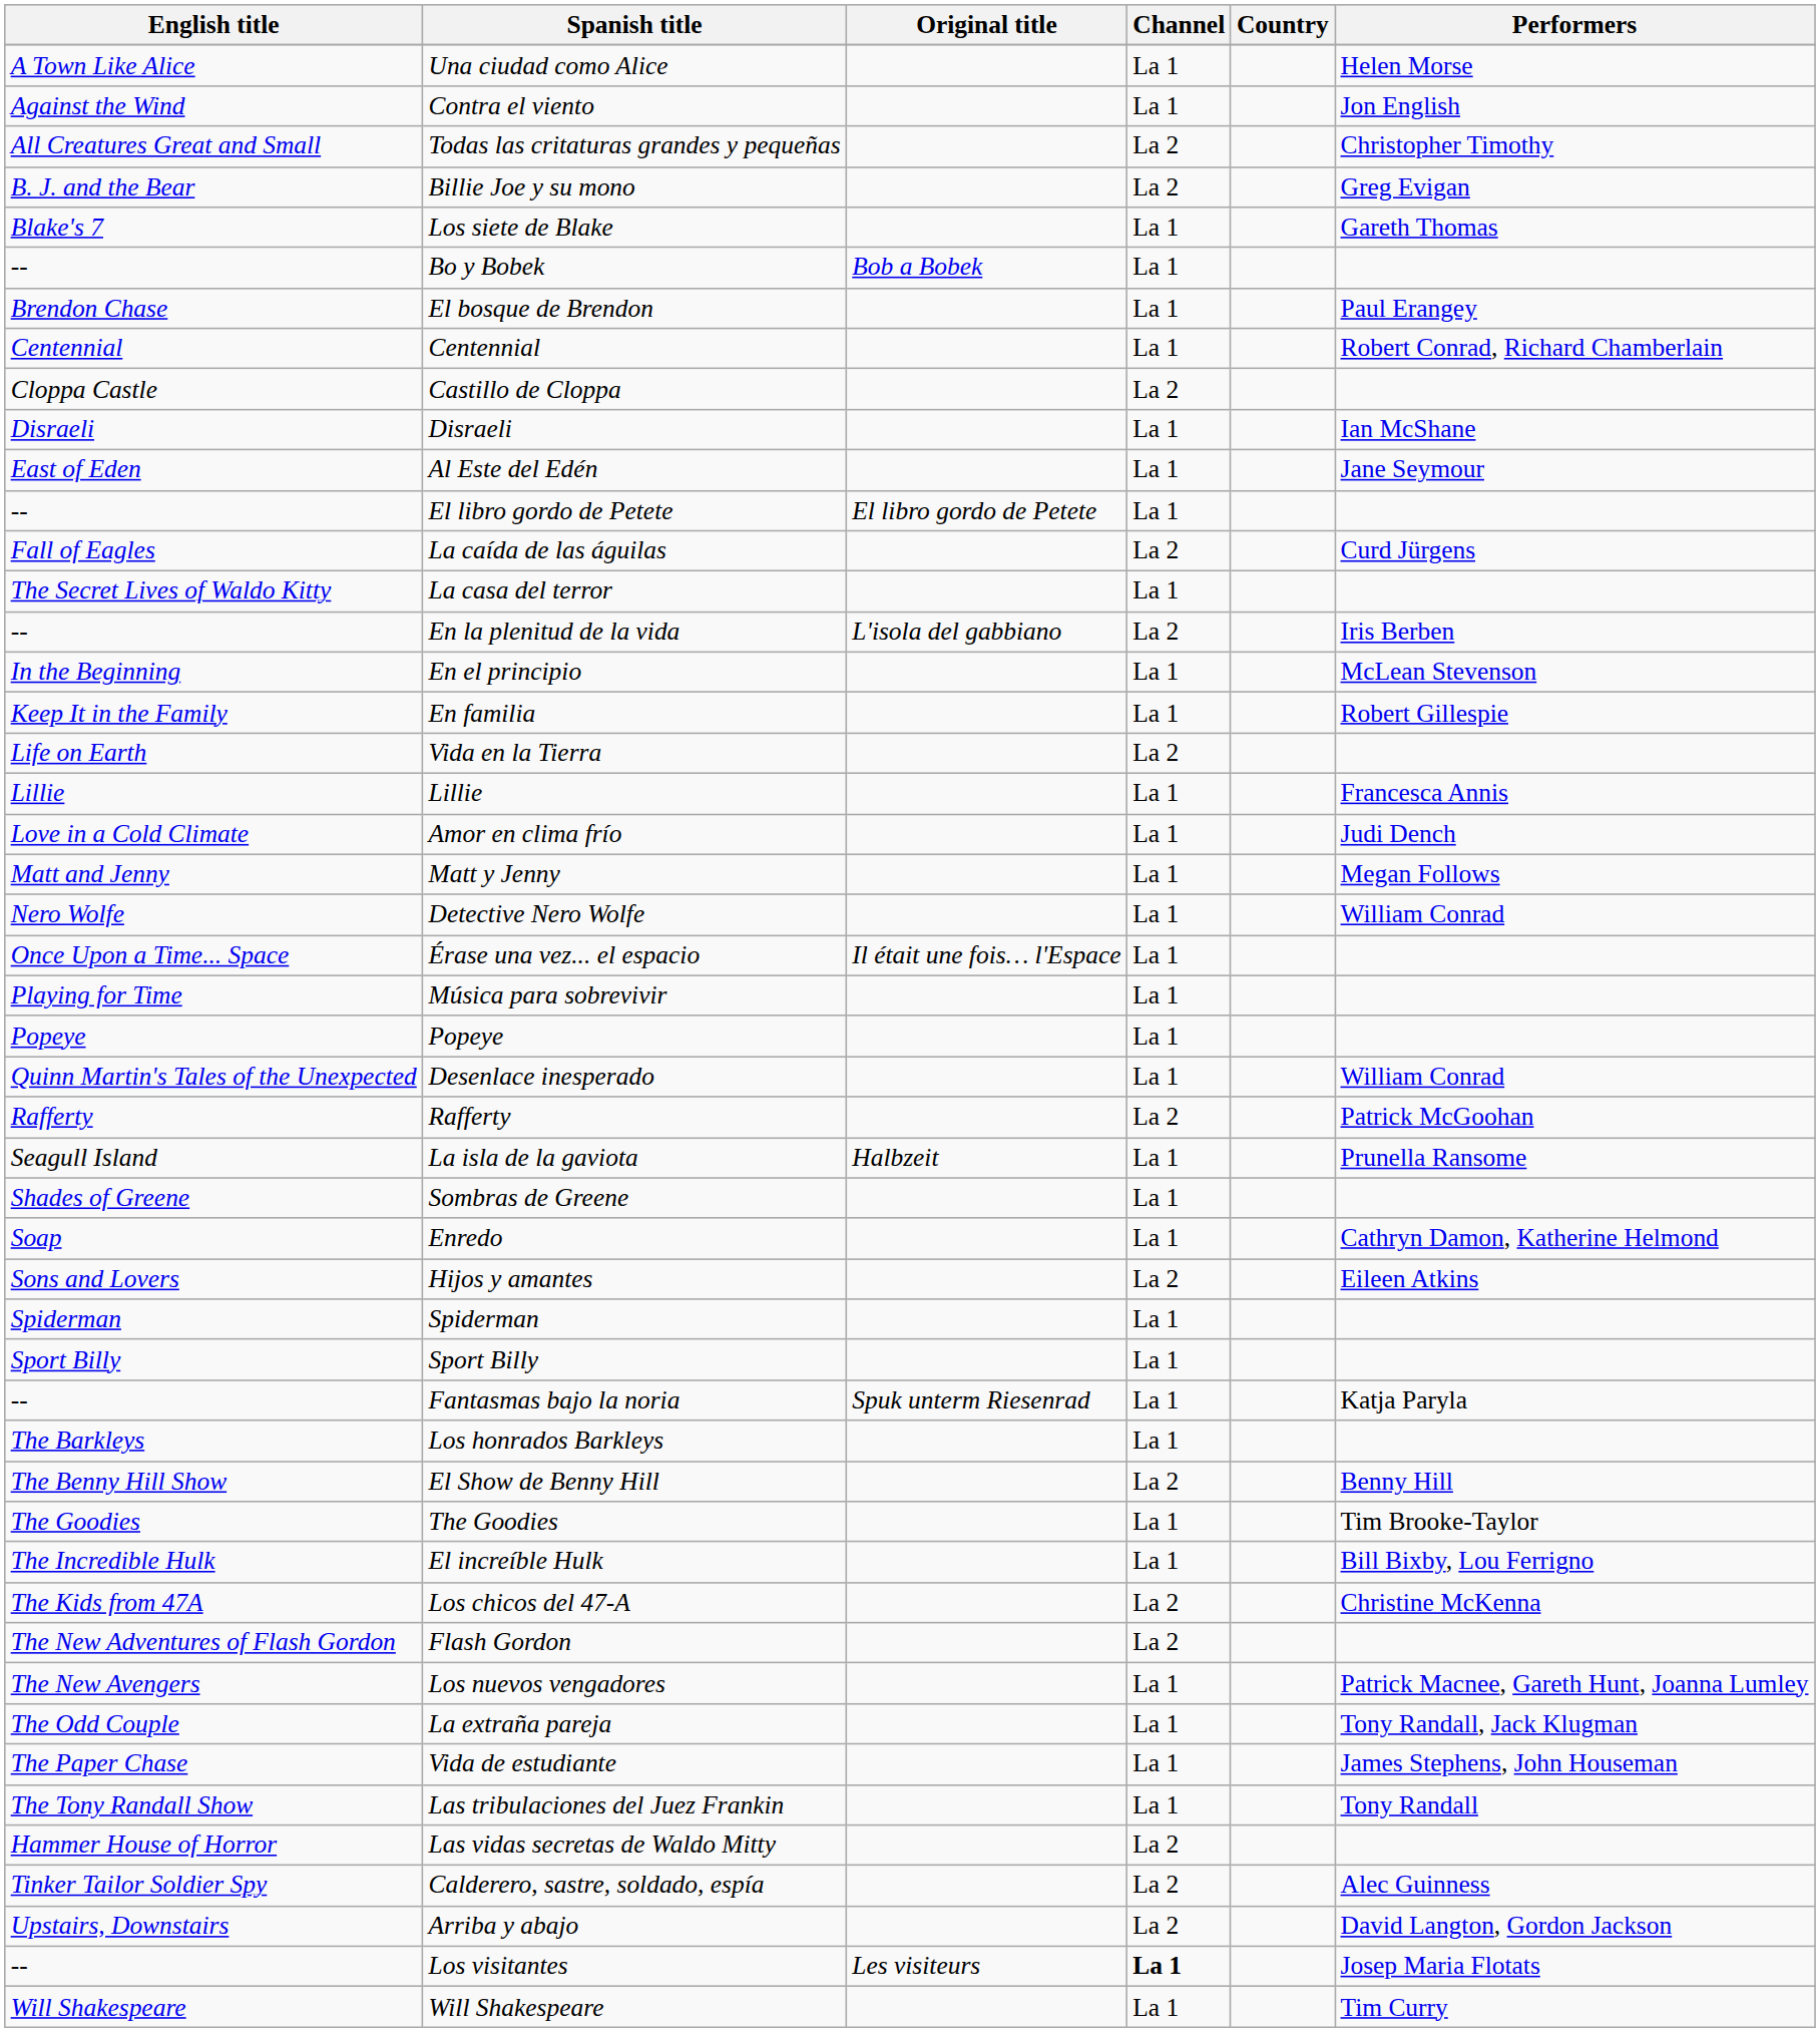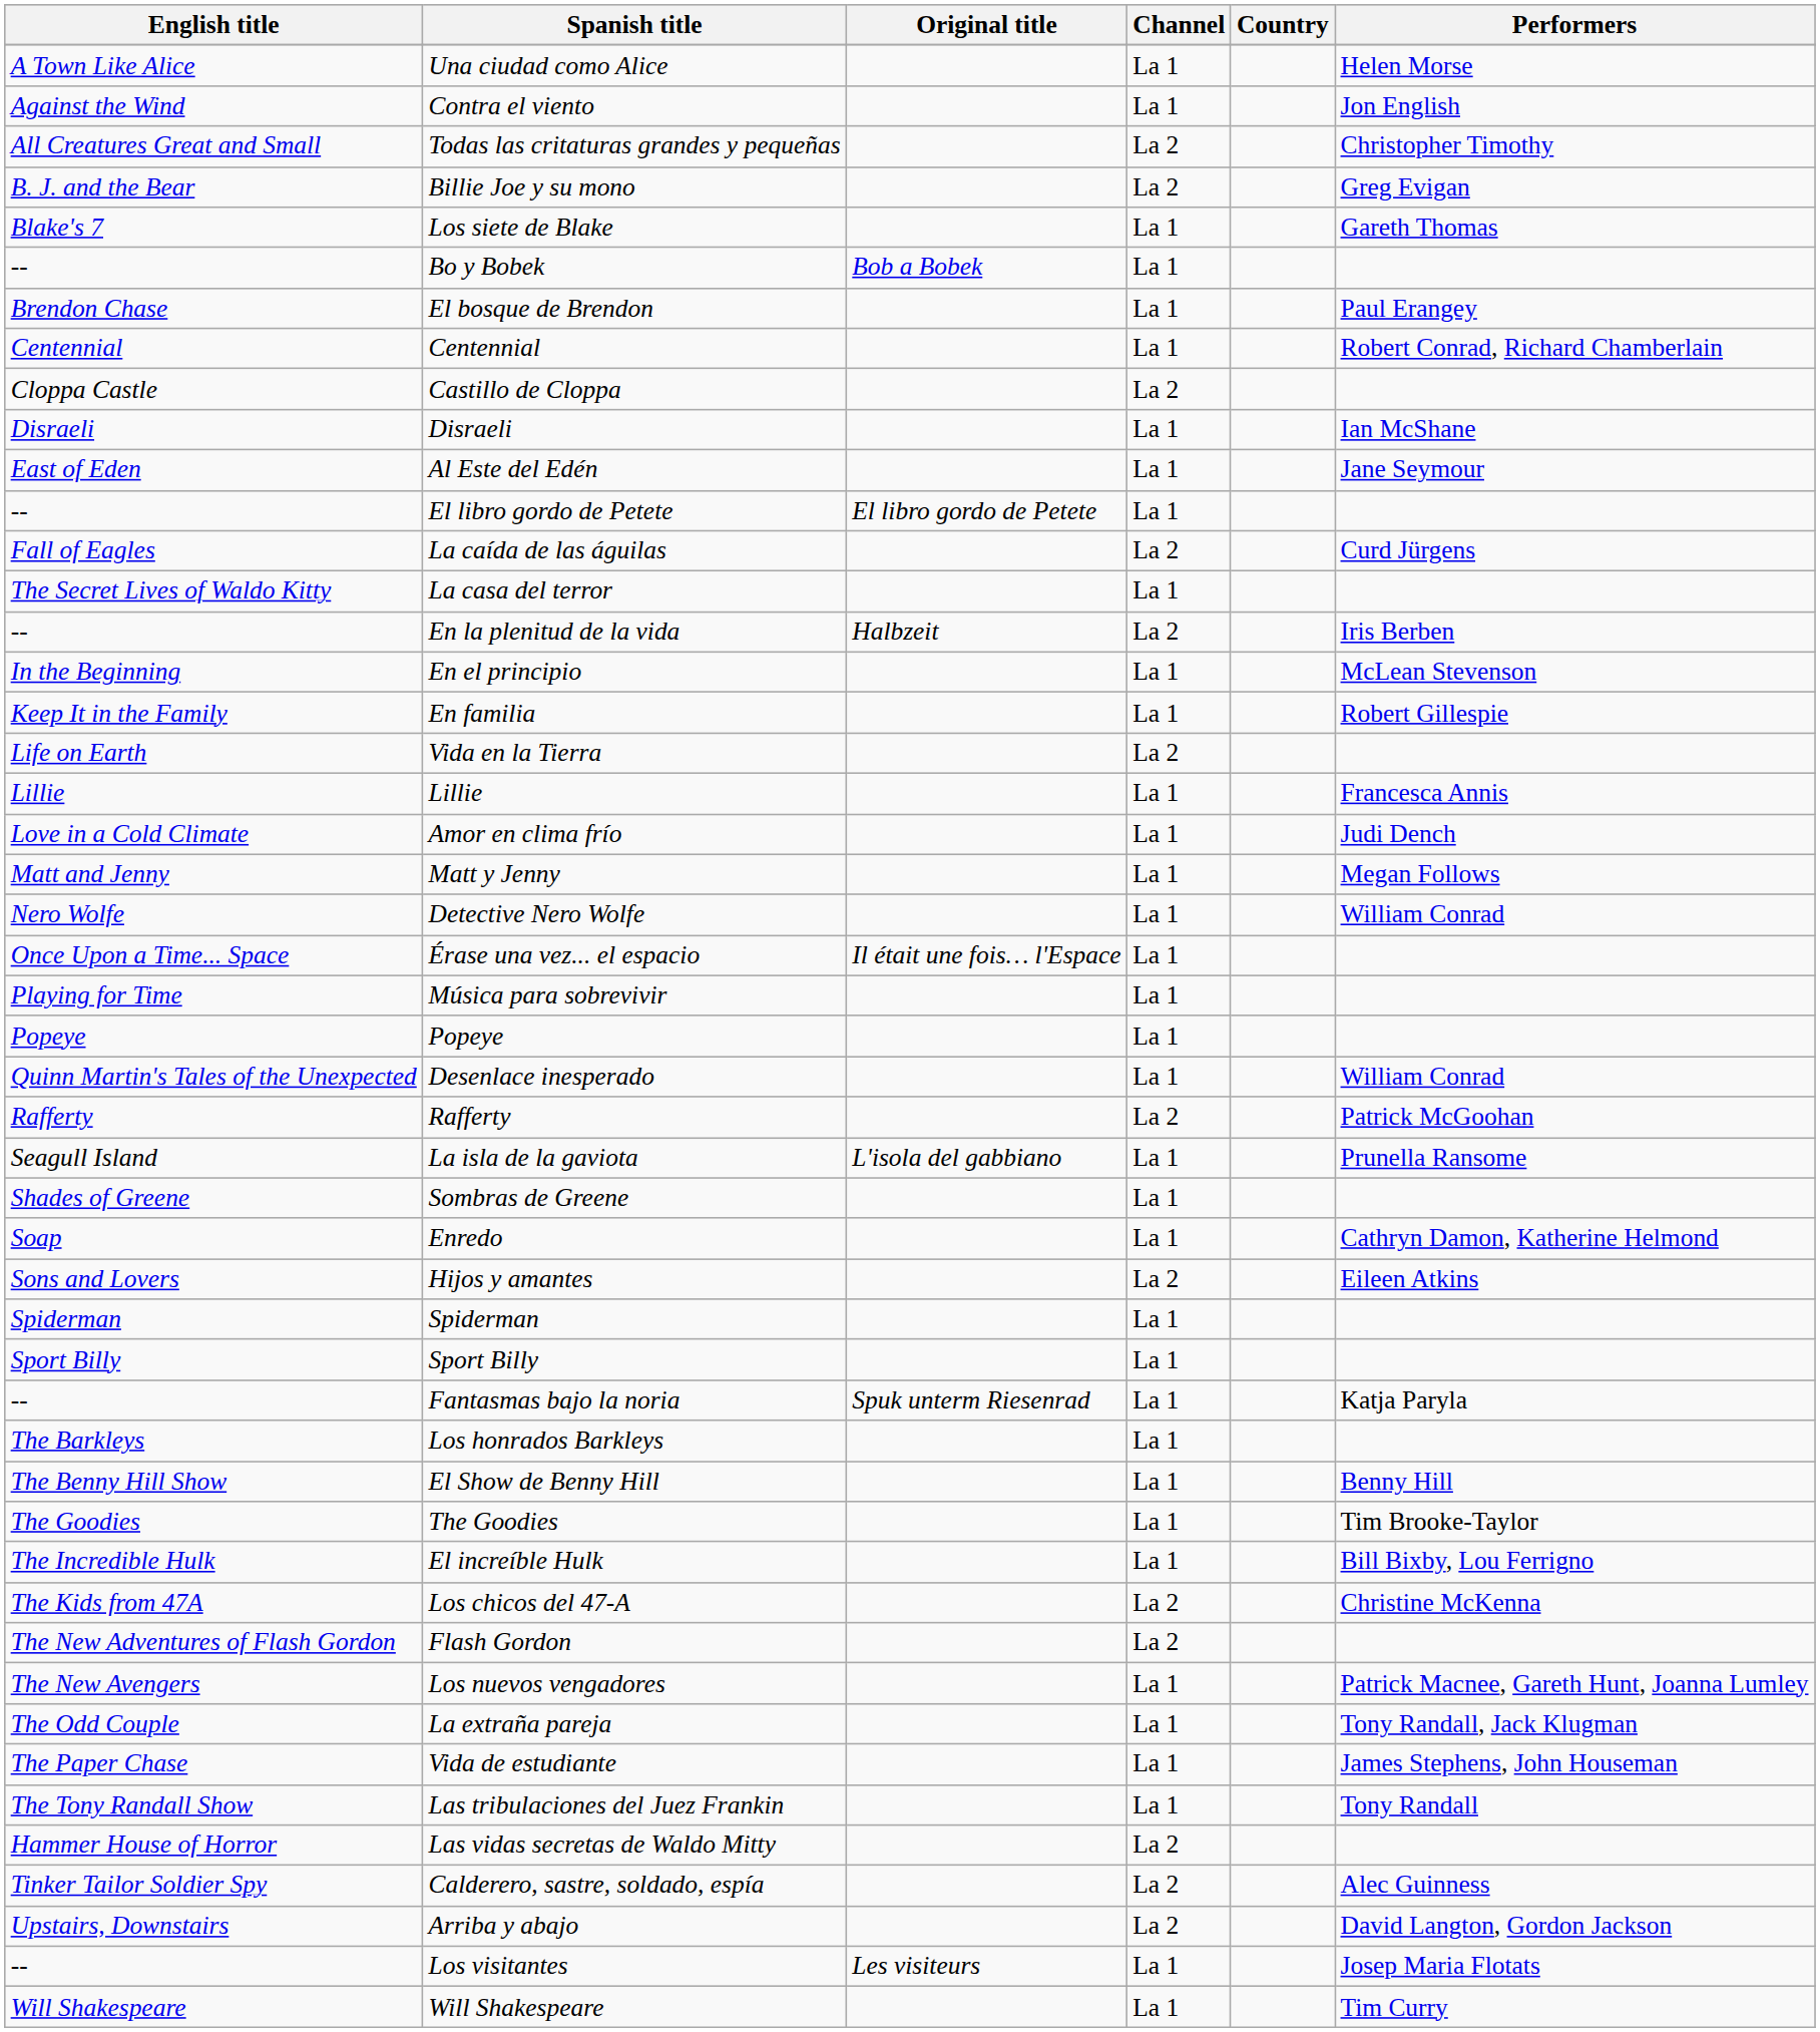En la plenitud de la vida | Original title: L'isola del gabbiano -> Halbzeit
La isla de la gaviota | Original title: Halbzeit -> L'isola del gabbiano
El Show de Benny Hill | Channel: La 2 -> La 1
Los visitantes | Channel: bold -> normal
